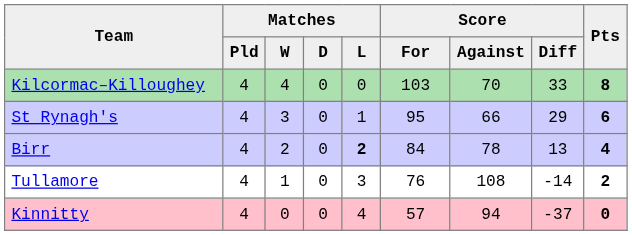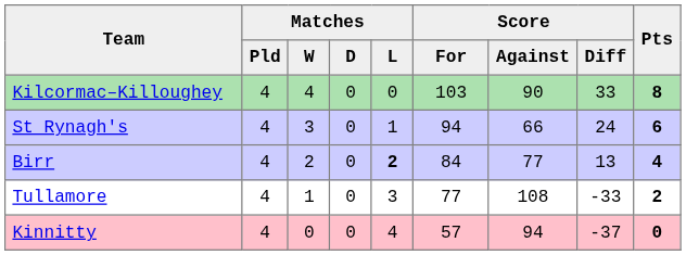Kilcormac–Killoughey | Score / Against: 70 -> 90
St Rynagh's | Score / For: 95 -> 94
St Rynagh's | Score / Diff: 29 -> 24
Birr | Score / Against: 78 -> 77
Tullamore | Score / For: 76 -> 77
Tullamore | Score / Diff: -14 -> -33
